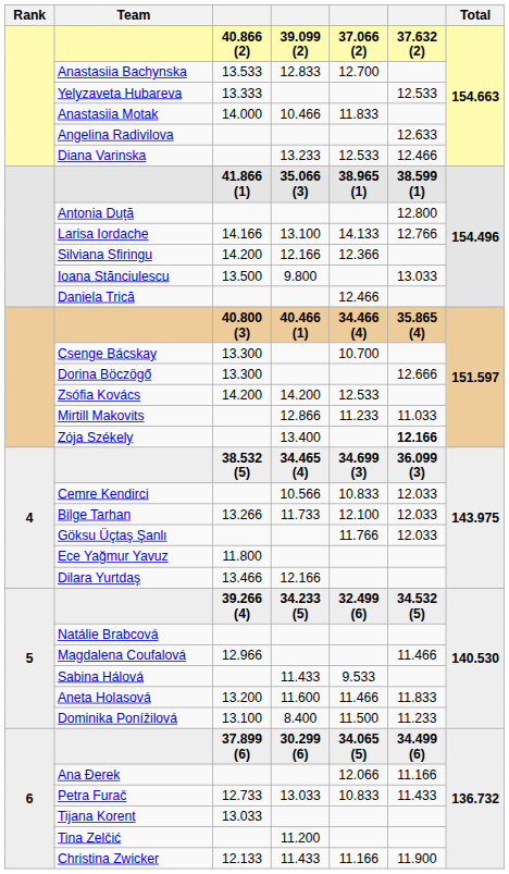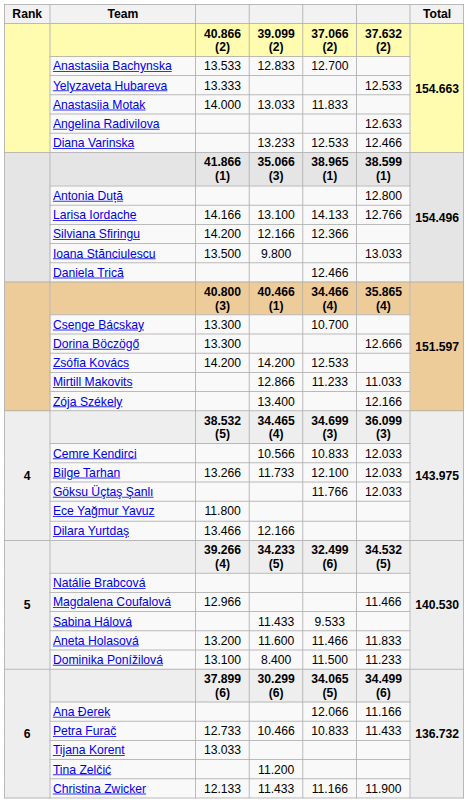Anastasiia Motak | column 4: 10.466 -> 13.033
Zója Székely | column 6: bold -> normal
Petra Furač | column 4: 13.033 -> 10.466
